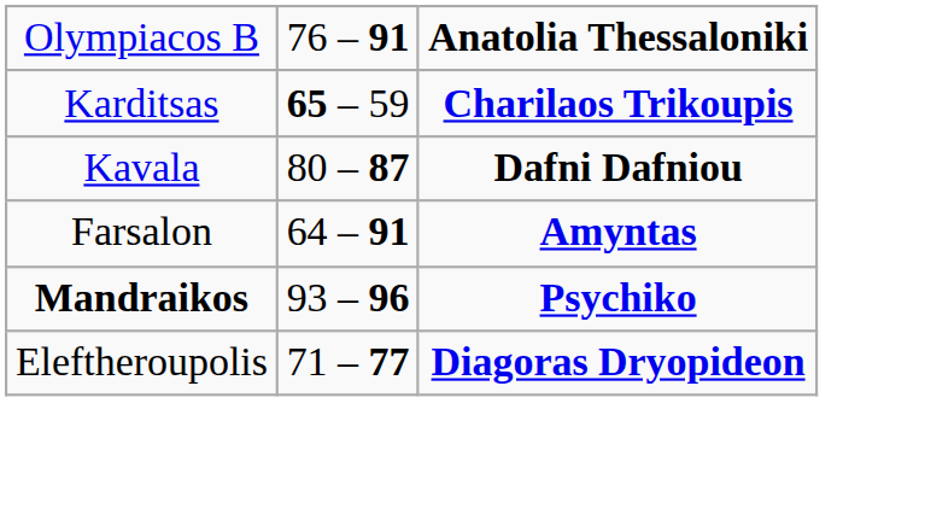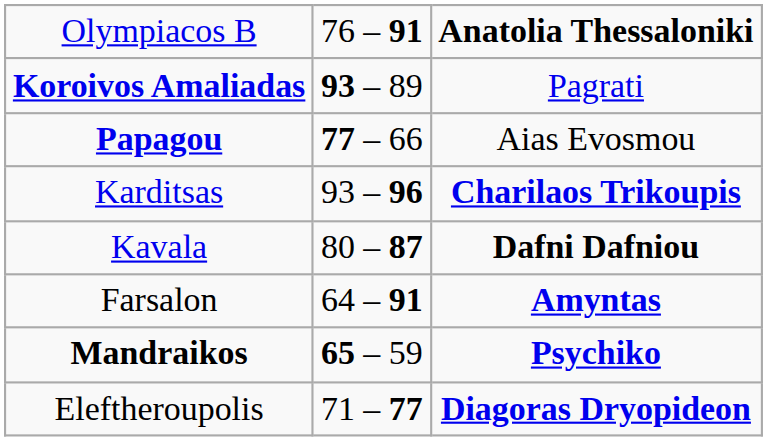+ row: Koroivos Amaliadas | 93 – 89 | Pagrati
+ row: Papagou | 77 – 66 | Aias Evosmou
Karditsas | column 2: 65 – 59 -> 93 – 96
Mandraikos | column 2: 93 – 96 -> 65 – 59
